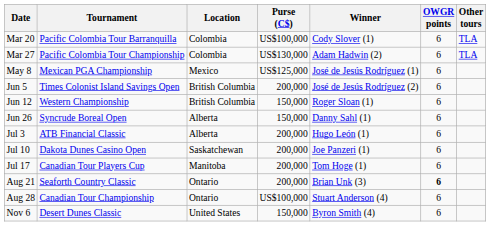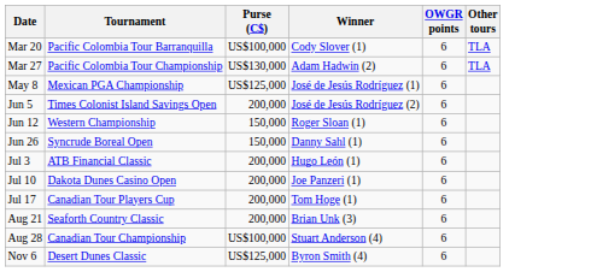- column: Location | Colombia | Colombia | Mexico | British Columbia | British Columbia | Alberta | Alberta | Saskatchewan | Manitoba | Ontario | Ontario | United States
Aug 21 | OWGR points: bold -> normal
Nov 6 | Purse (C$): 150,000 -> US$125,000
